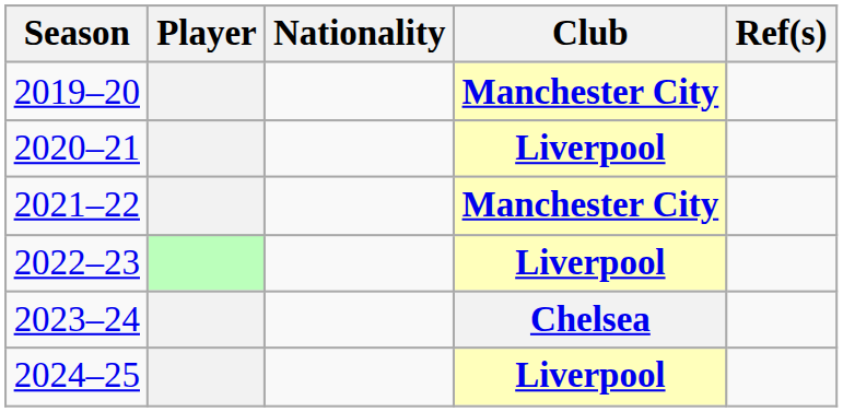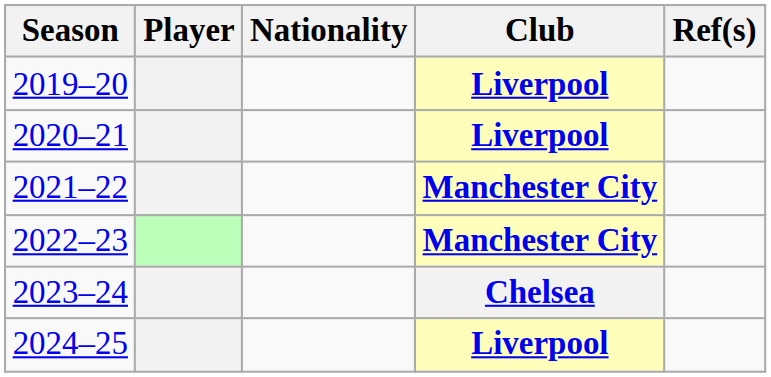2019–20 | Club: Manchester City -> Liverpool
2022–23 | Club: Liverpool -> Manchester City
